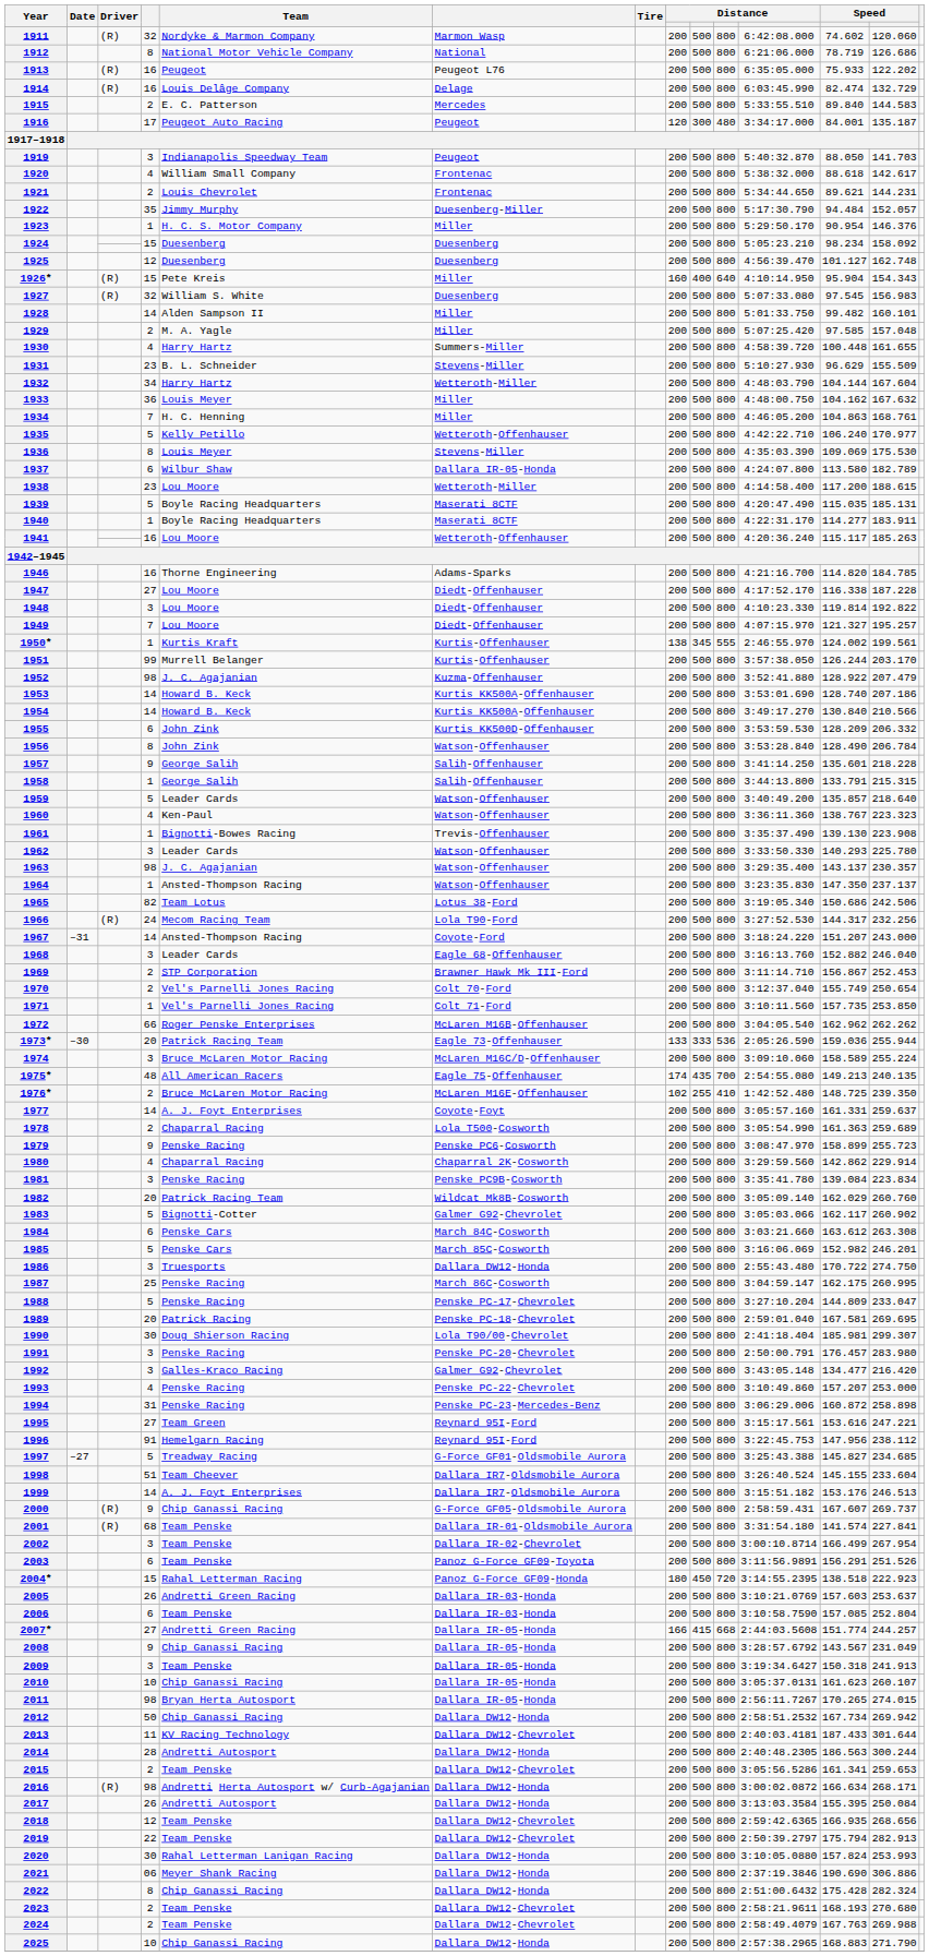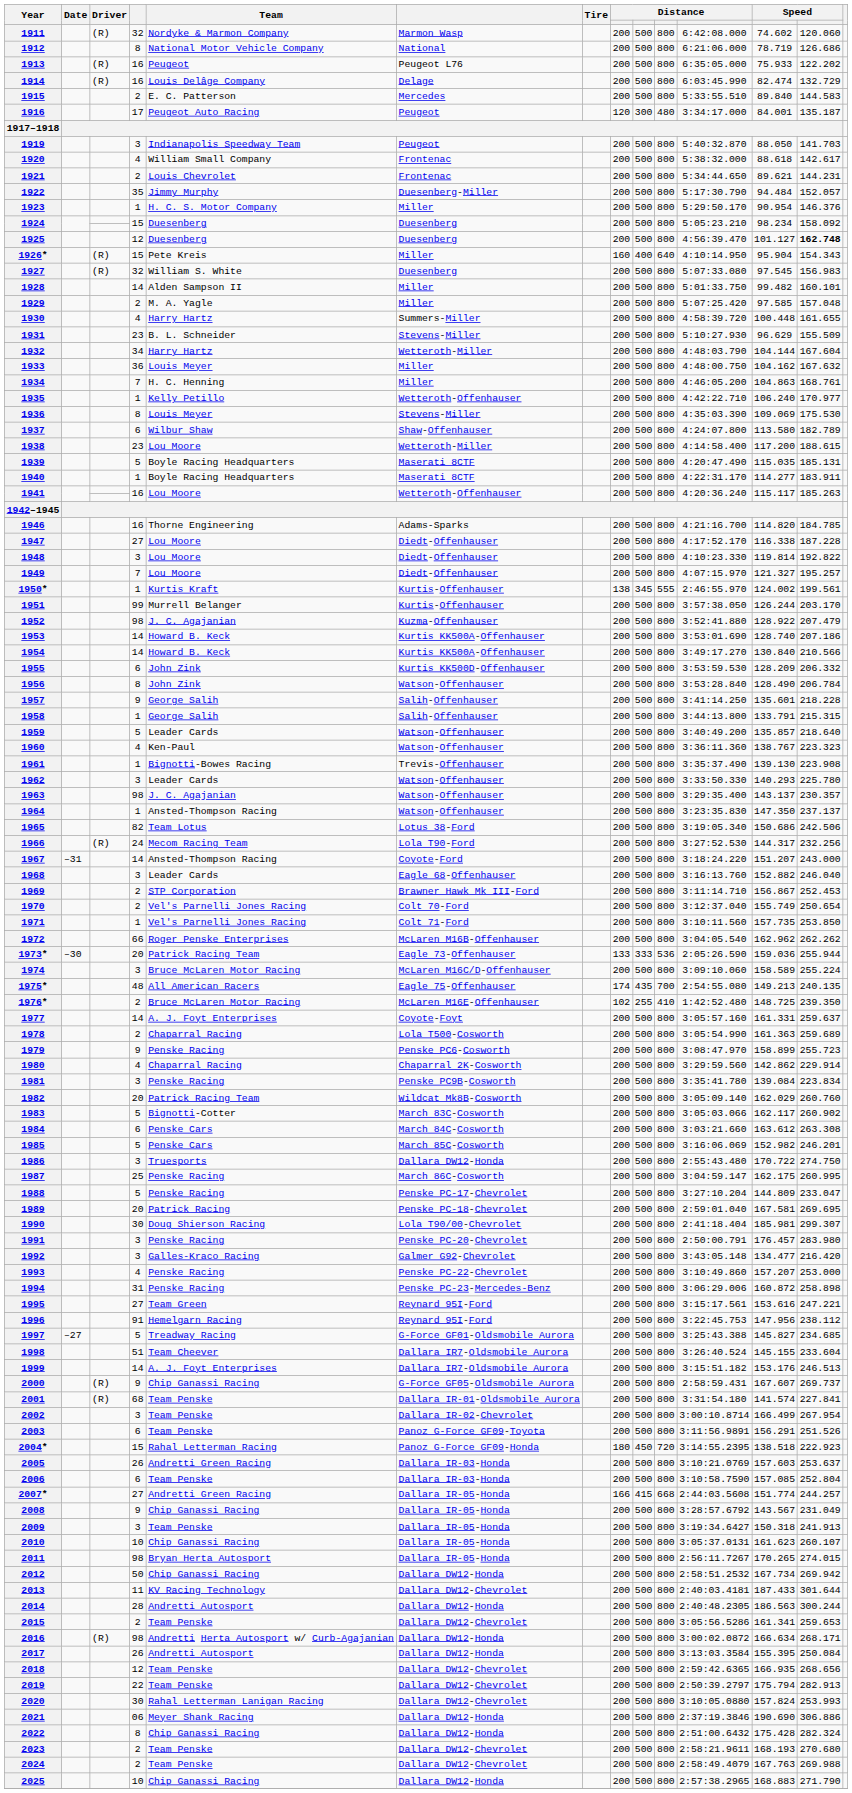1925 | column 14: normal -> bold
1935 | column 5: 5 -> 1
1937 | column 7: Dallara IR-05-Honda -> Shaw-Offenhauser
1983 | column 7: Galmer G92-Chevrolet -> March 83C-Cosworth
2020 | column 7: Dallara DW12-Honda -> Dallara DW12-Chevrolet
